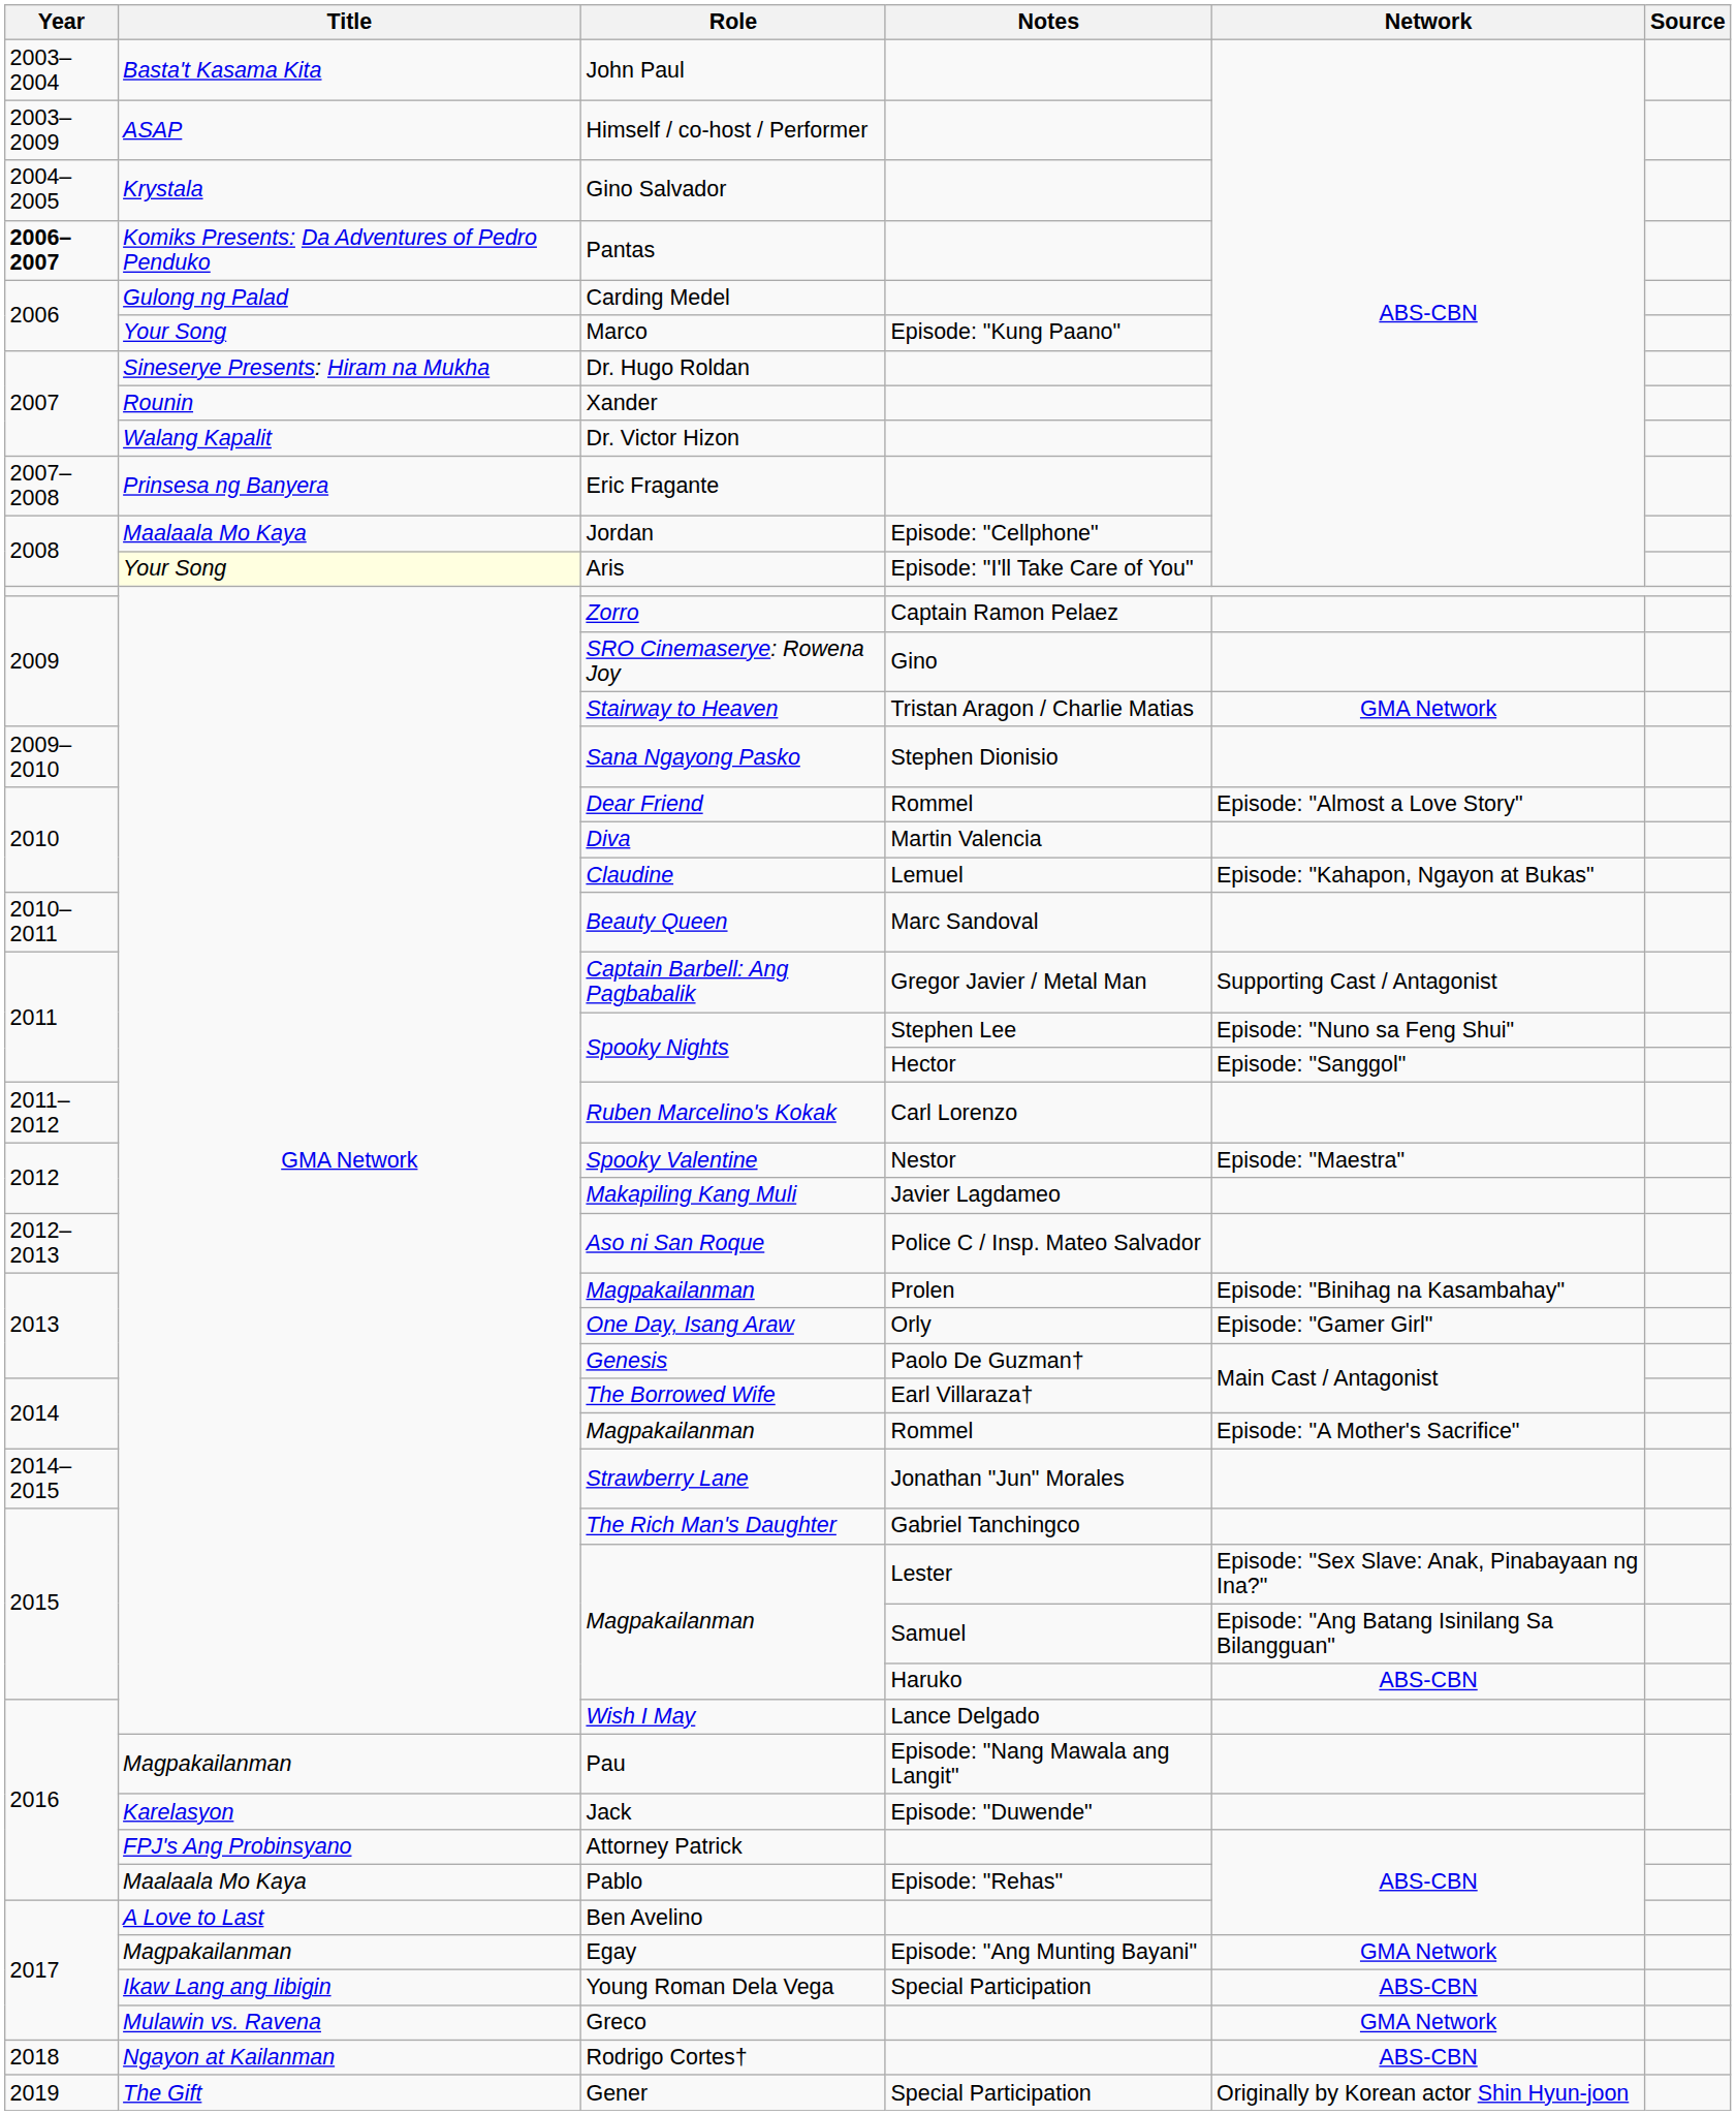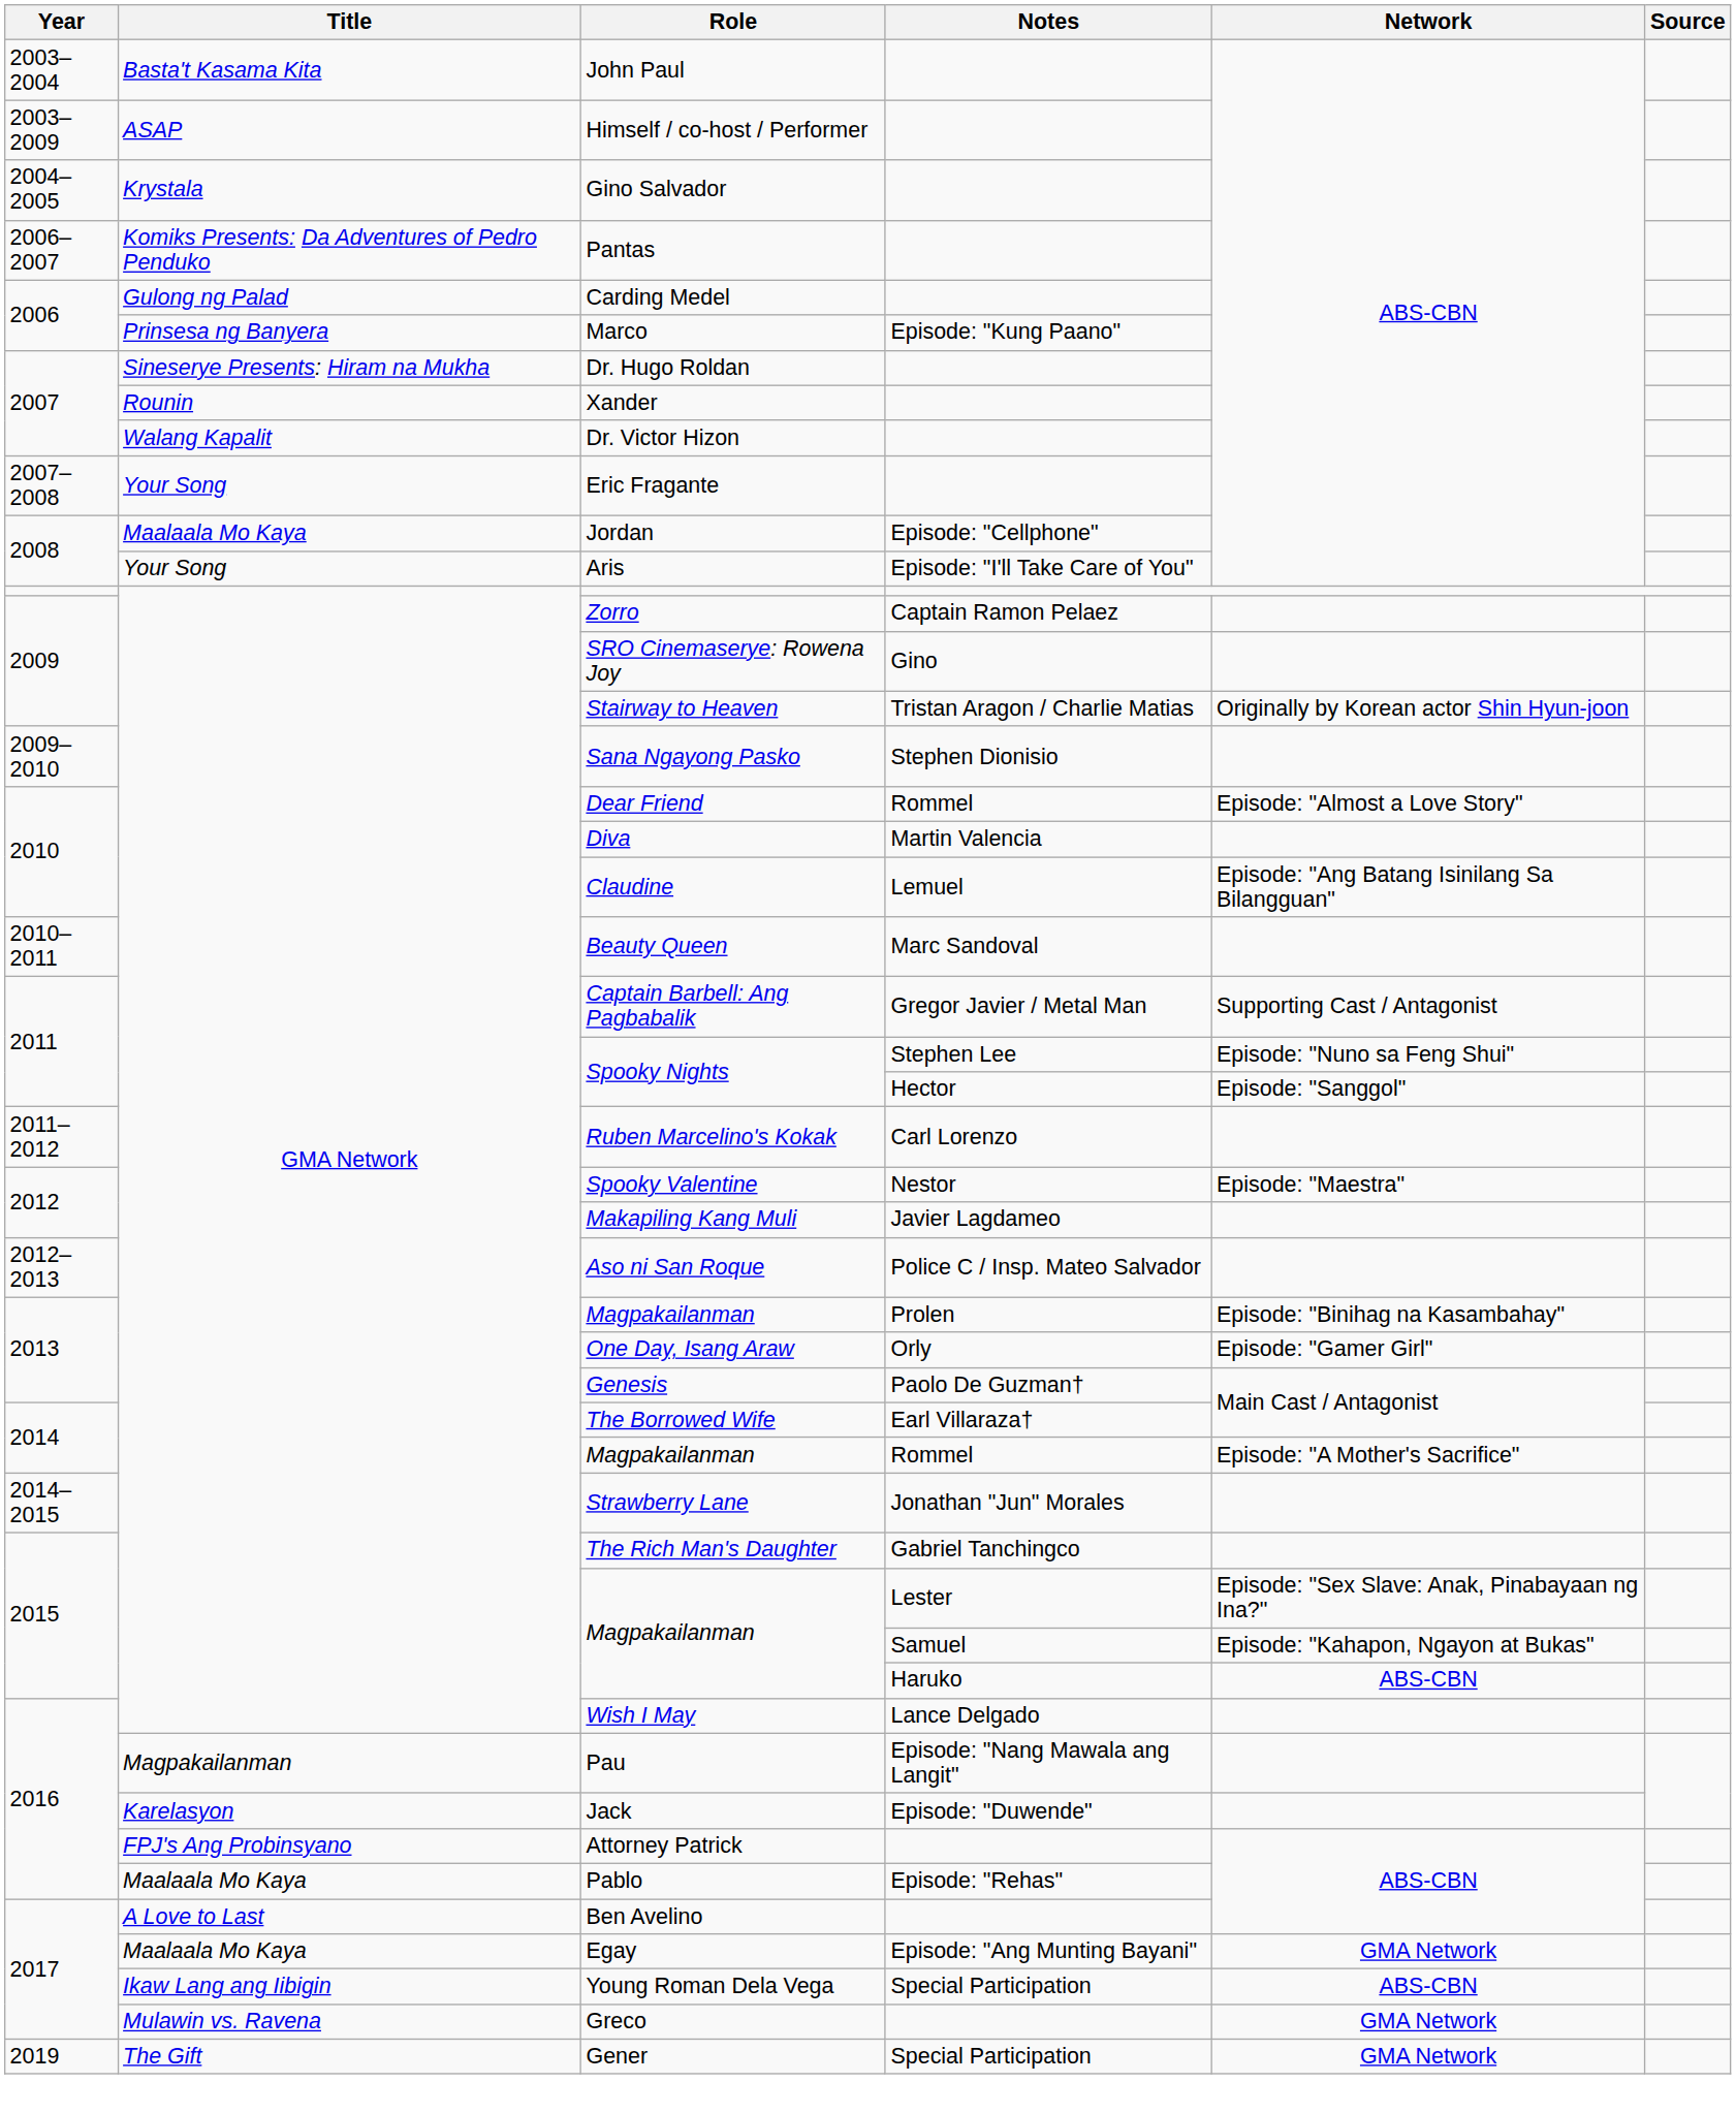Pantas | Year: bold -> normal
Marco | Title: Your Song -> Prinsesa ng Banyera
Eric Fragante | Title: Prinsesa ng Banyera -> Your Song
Aris | Title: lightyellow background -> no background
Stairway to Heaven | Network: GMA Network -> Originally by Korean actor Shin Hyun-joon
Claudine | Network: Episode: "Kahapon, Ngayon at Bukas" -> Episode: "Ang Batang Isinilang Sa Bilangguan"
Magpakailanman / Samuel | Network: Episode: "Ang Batang Isinilang Sa Bilangguan" -> Episode: "Kahapon, Ngayon at Bukas"
Egay | Title: Magpakailanman -> Maalaala Mo Kaya
- row: 2018 | Ngayon at Kailanman | Rodrigo Cortes† | ABS-CBN
Gener | Network: Originally by Korean actor Shin Hyun-joon -> GMA Network
